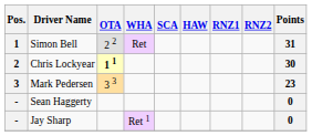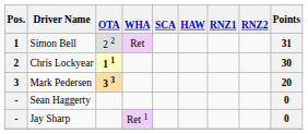Mark Pedersen | OTA: normal -> bold
Mark Pedersen | Points: 23 -> 20
